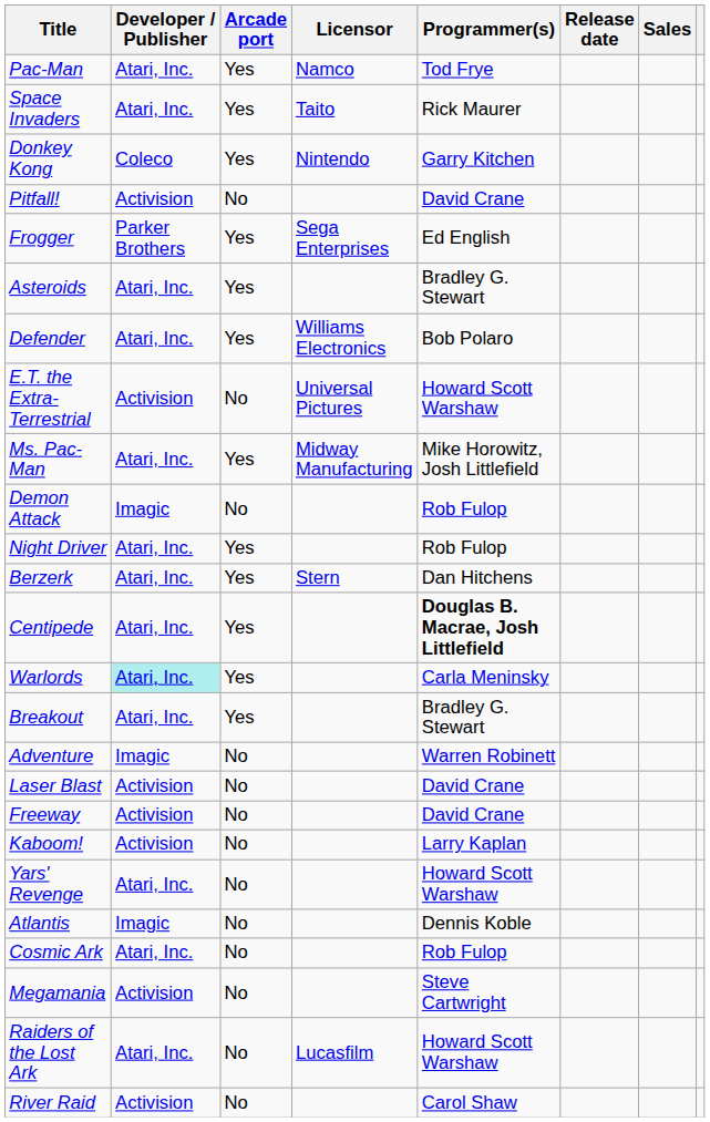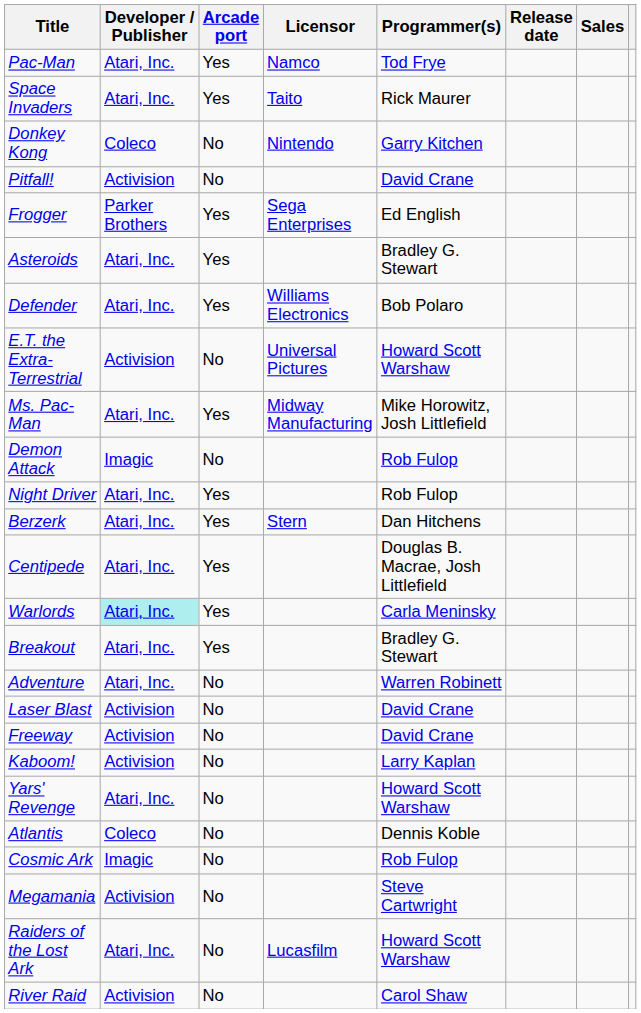Donkey Kong | Arcade port: Yes -> No
Centipede | Programmer(s): bold -> normal
Adventure | Developer / Publisher: Imagic -> Atari, Inc.
Atlantis | Developer / Publisher: Imagic -> Coleco
Cosmic Ark | Developer / Publisher: Atari, Inc. -> Imagic
